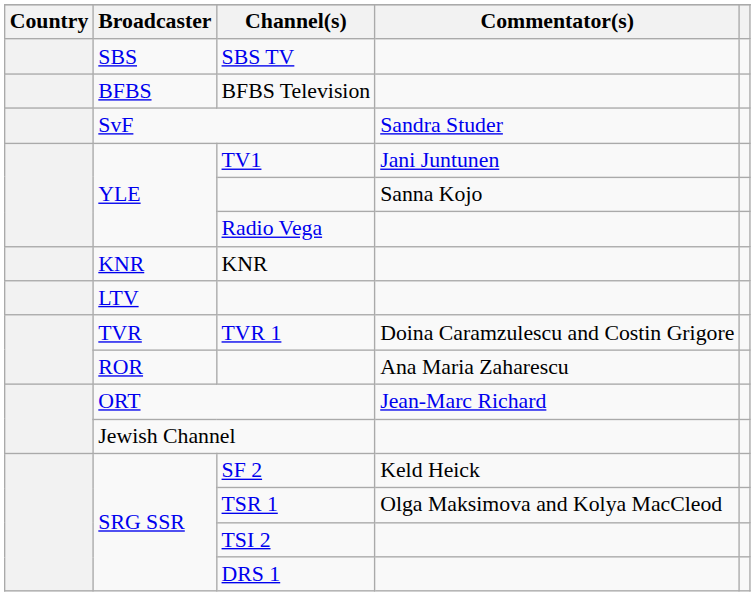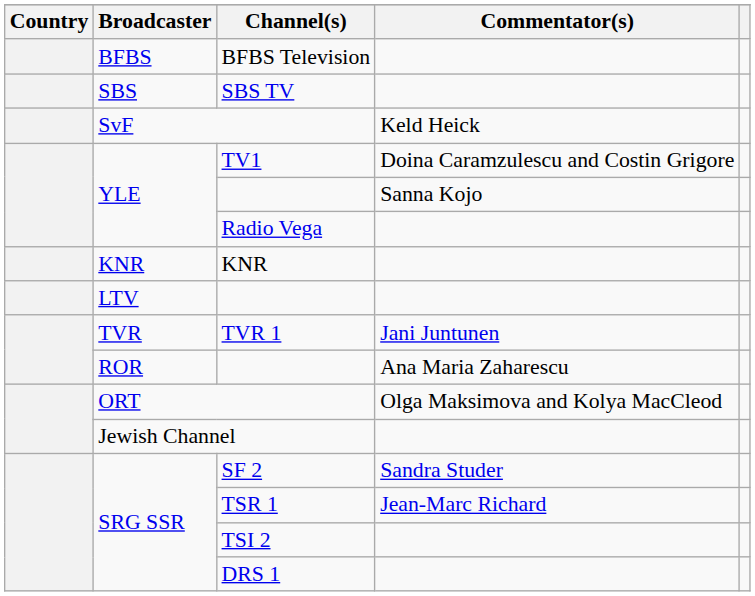rows swapped: SBS TV <-> BFBS Television
SvF | Commentator(s): Sandra Studer -> Keld Heick
TV1 | Commentator(s): Jani Juntunen -> Doina Caramzulescu and Costin Grigore
TVR 1 | Commentator(s): Doina Caramzulescu and Costin Grigore -> Jani Juntunen
ORT | Commentator(s): Jean-Marc Richard -> Olga Maksimova and Kolya MacCleod
SF 2 | Commentator(s): Keld Heick -> Sandra Studer
TSR 1 | Commentator(s): Olga Maksimova and Kolya MacCleod -> Jean-Marc Richard
